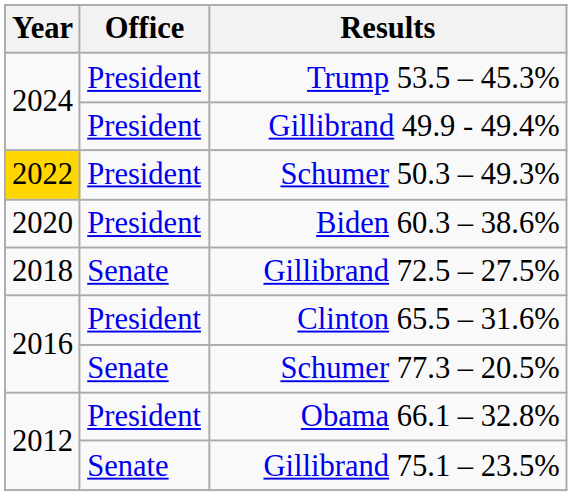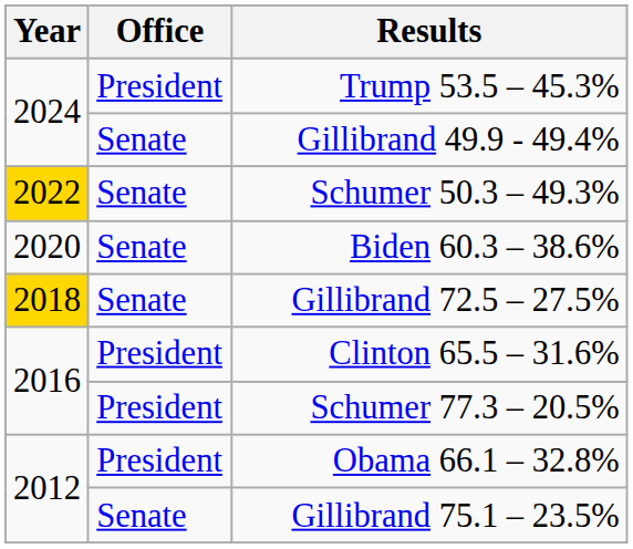Gillibrand 49.9 - 49.4% | Office: President -> Senate
Schumer 50.3 – 49.3% | Office: President -> Senate
Biden 60.3 – 38.6% | Office: President -> Senate
Gillibrand 72.5 – 27.5% | Year: no background -> gold background
Schumer 77.3 – 20.5% | Office: Senate -> President
